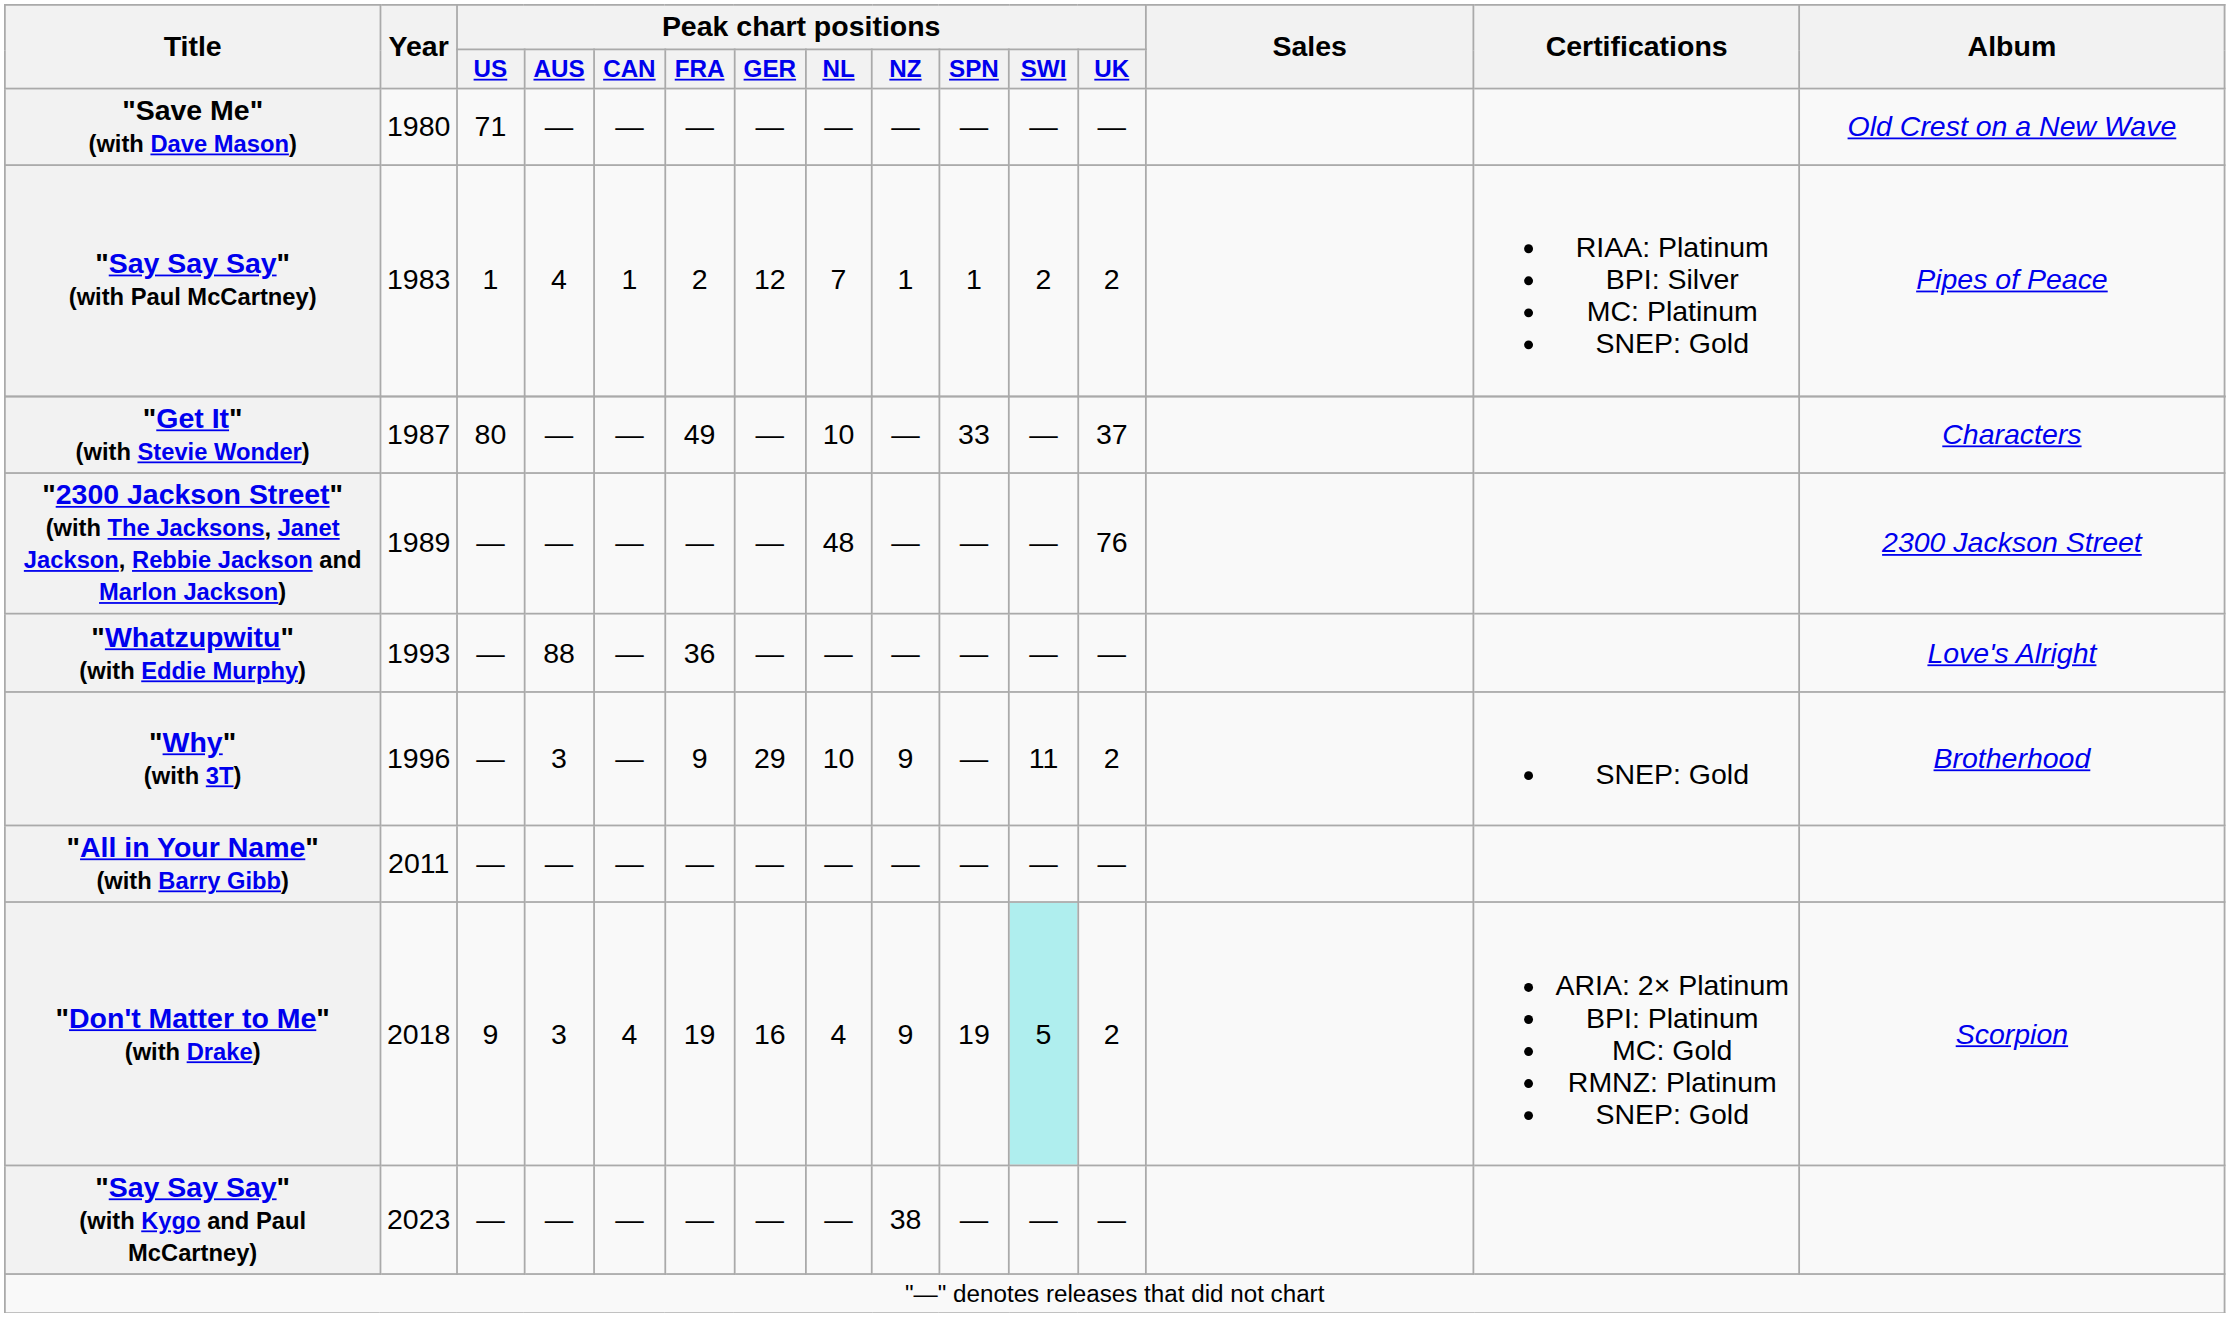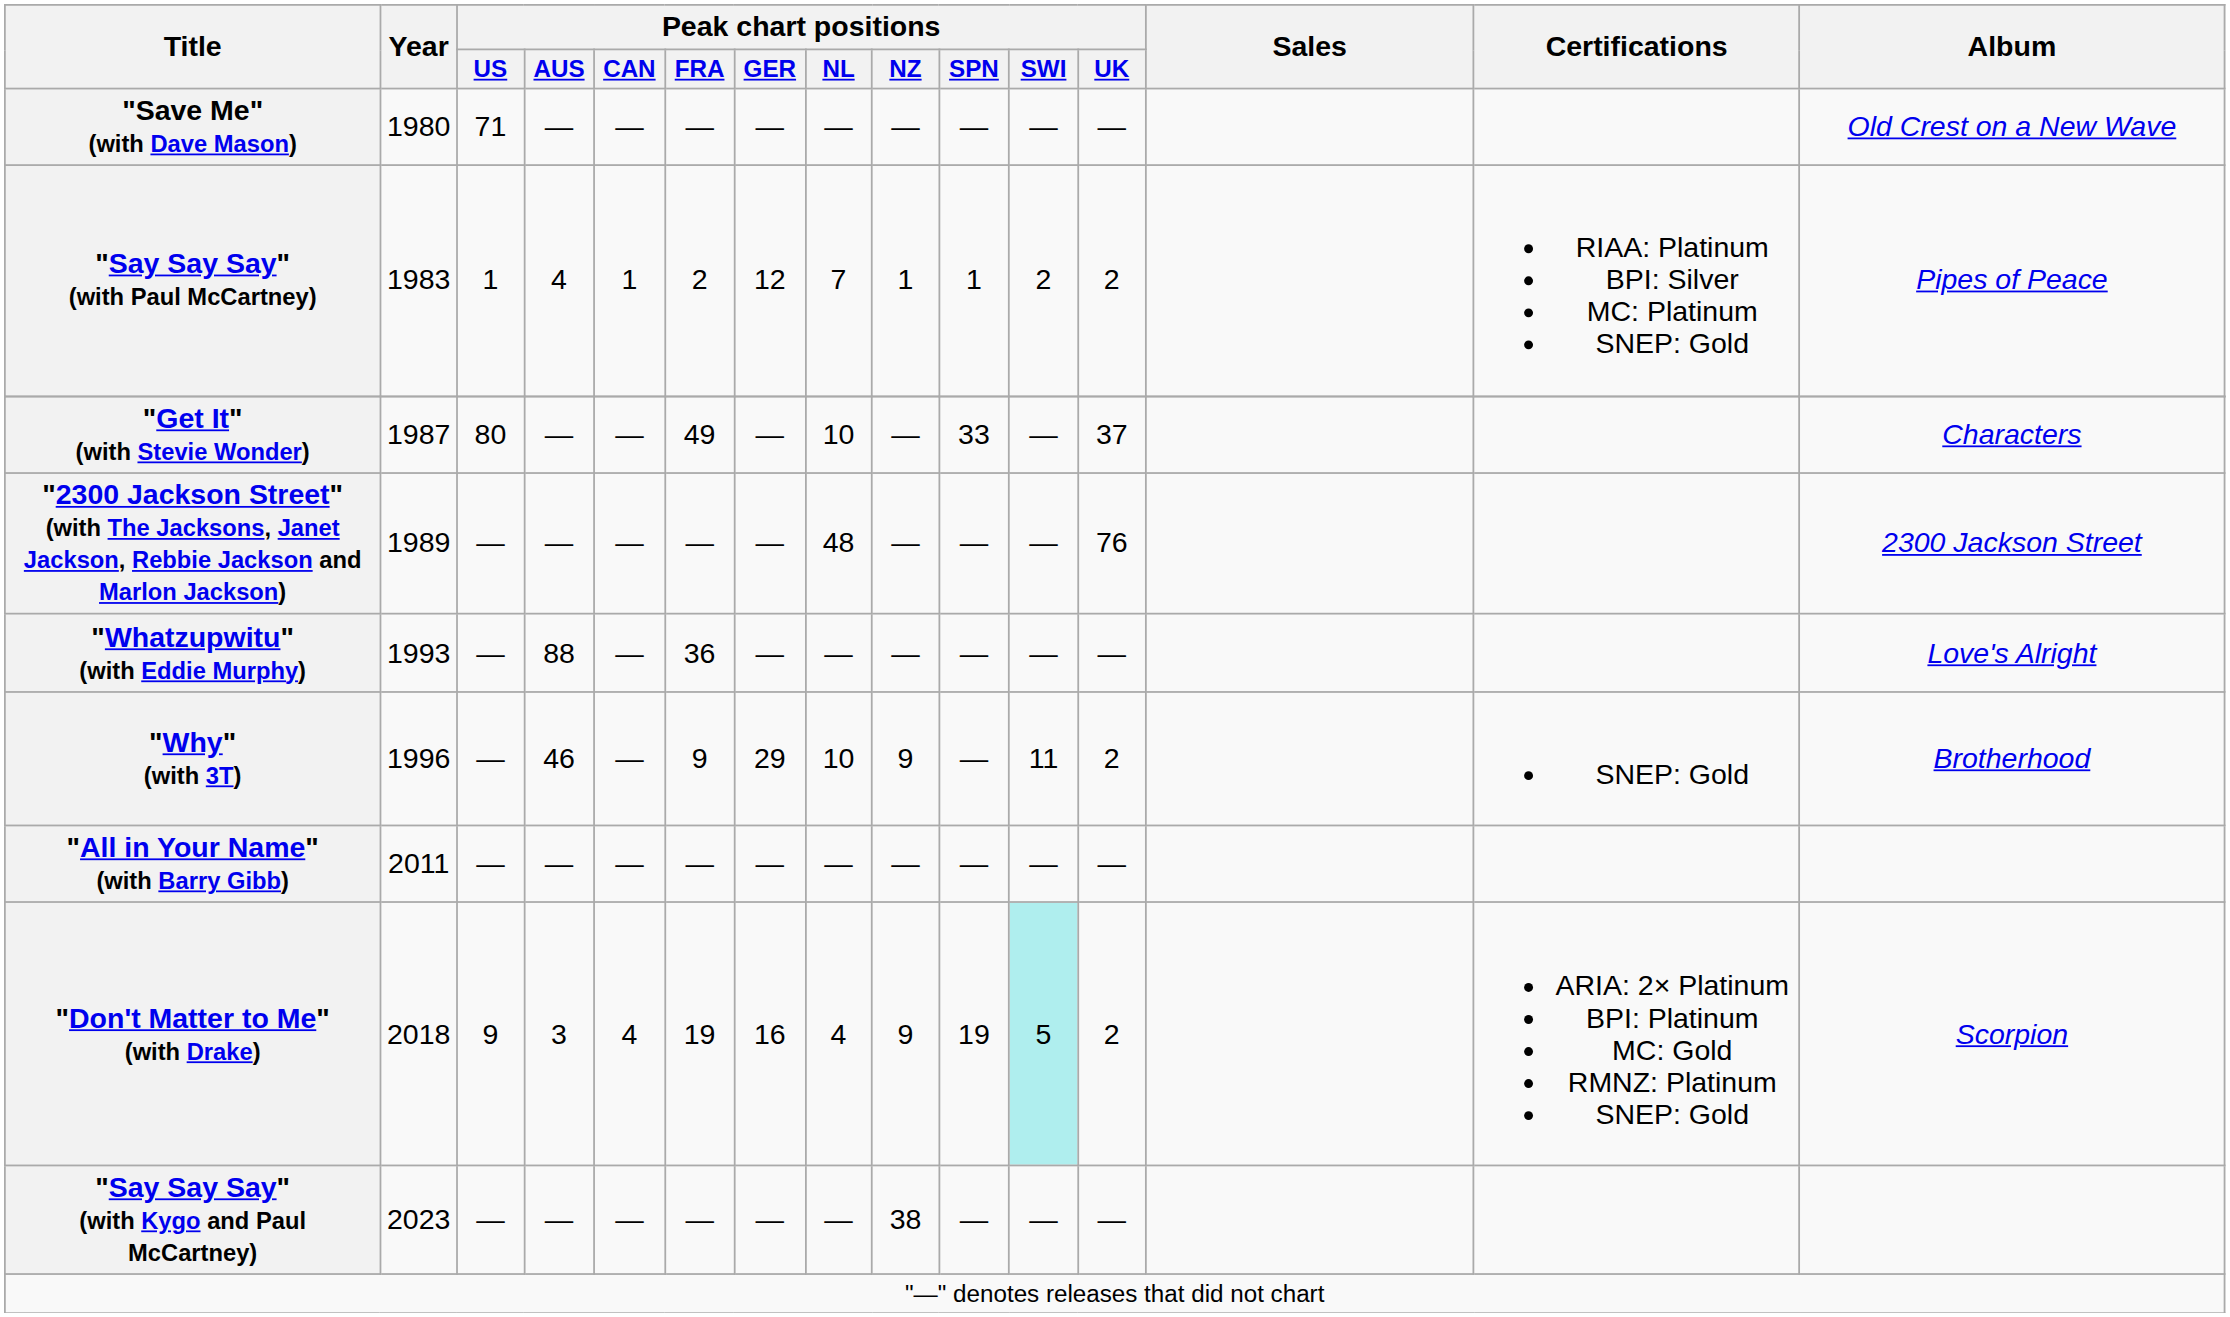"Why" (with 3T) | Peak chart positions / AUS: 3 -> 46
